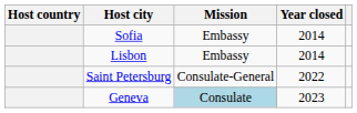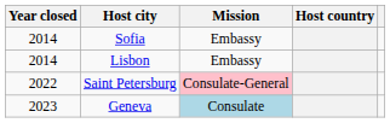columns swapped: Host country <-> Year closed
Saint Petersburg | Mission: no background -> pink background
